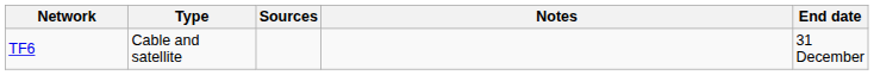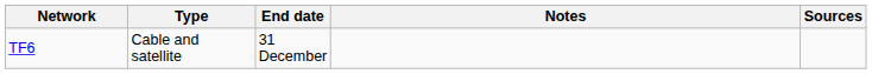columns swapped: End date <-> Sources
